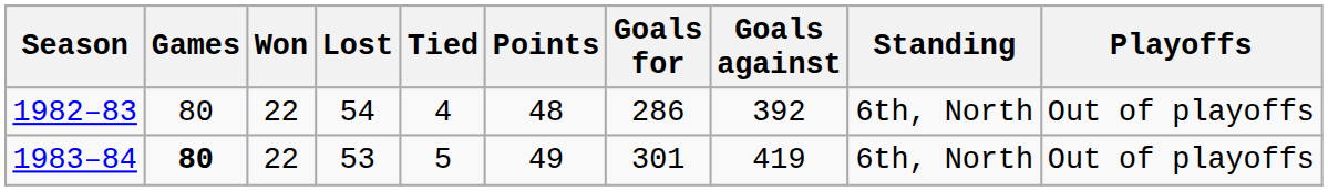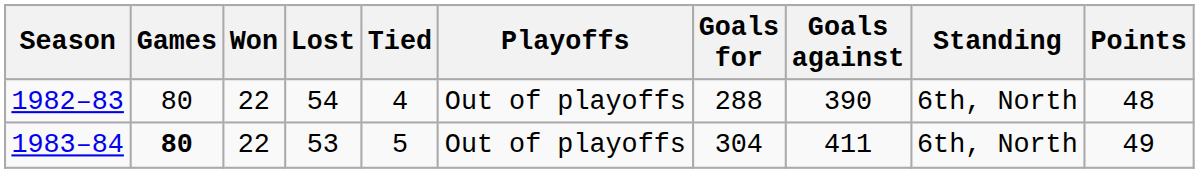columns swapped: Points <-> Playoffs
1982–83 | Goals for: 286 -> 288
1982–83 | Goals against: 392 -> 390
1983–84 | Goals for: 301 -> 304
1983–84 | Goals against: 419 -> 411
